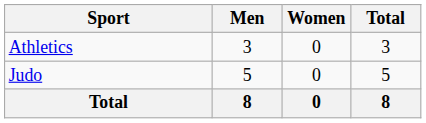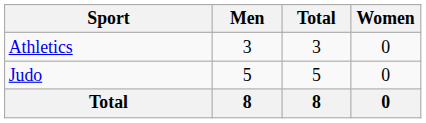columns swapped: Women <-> Total
